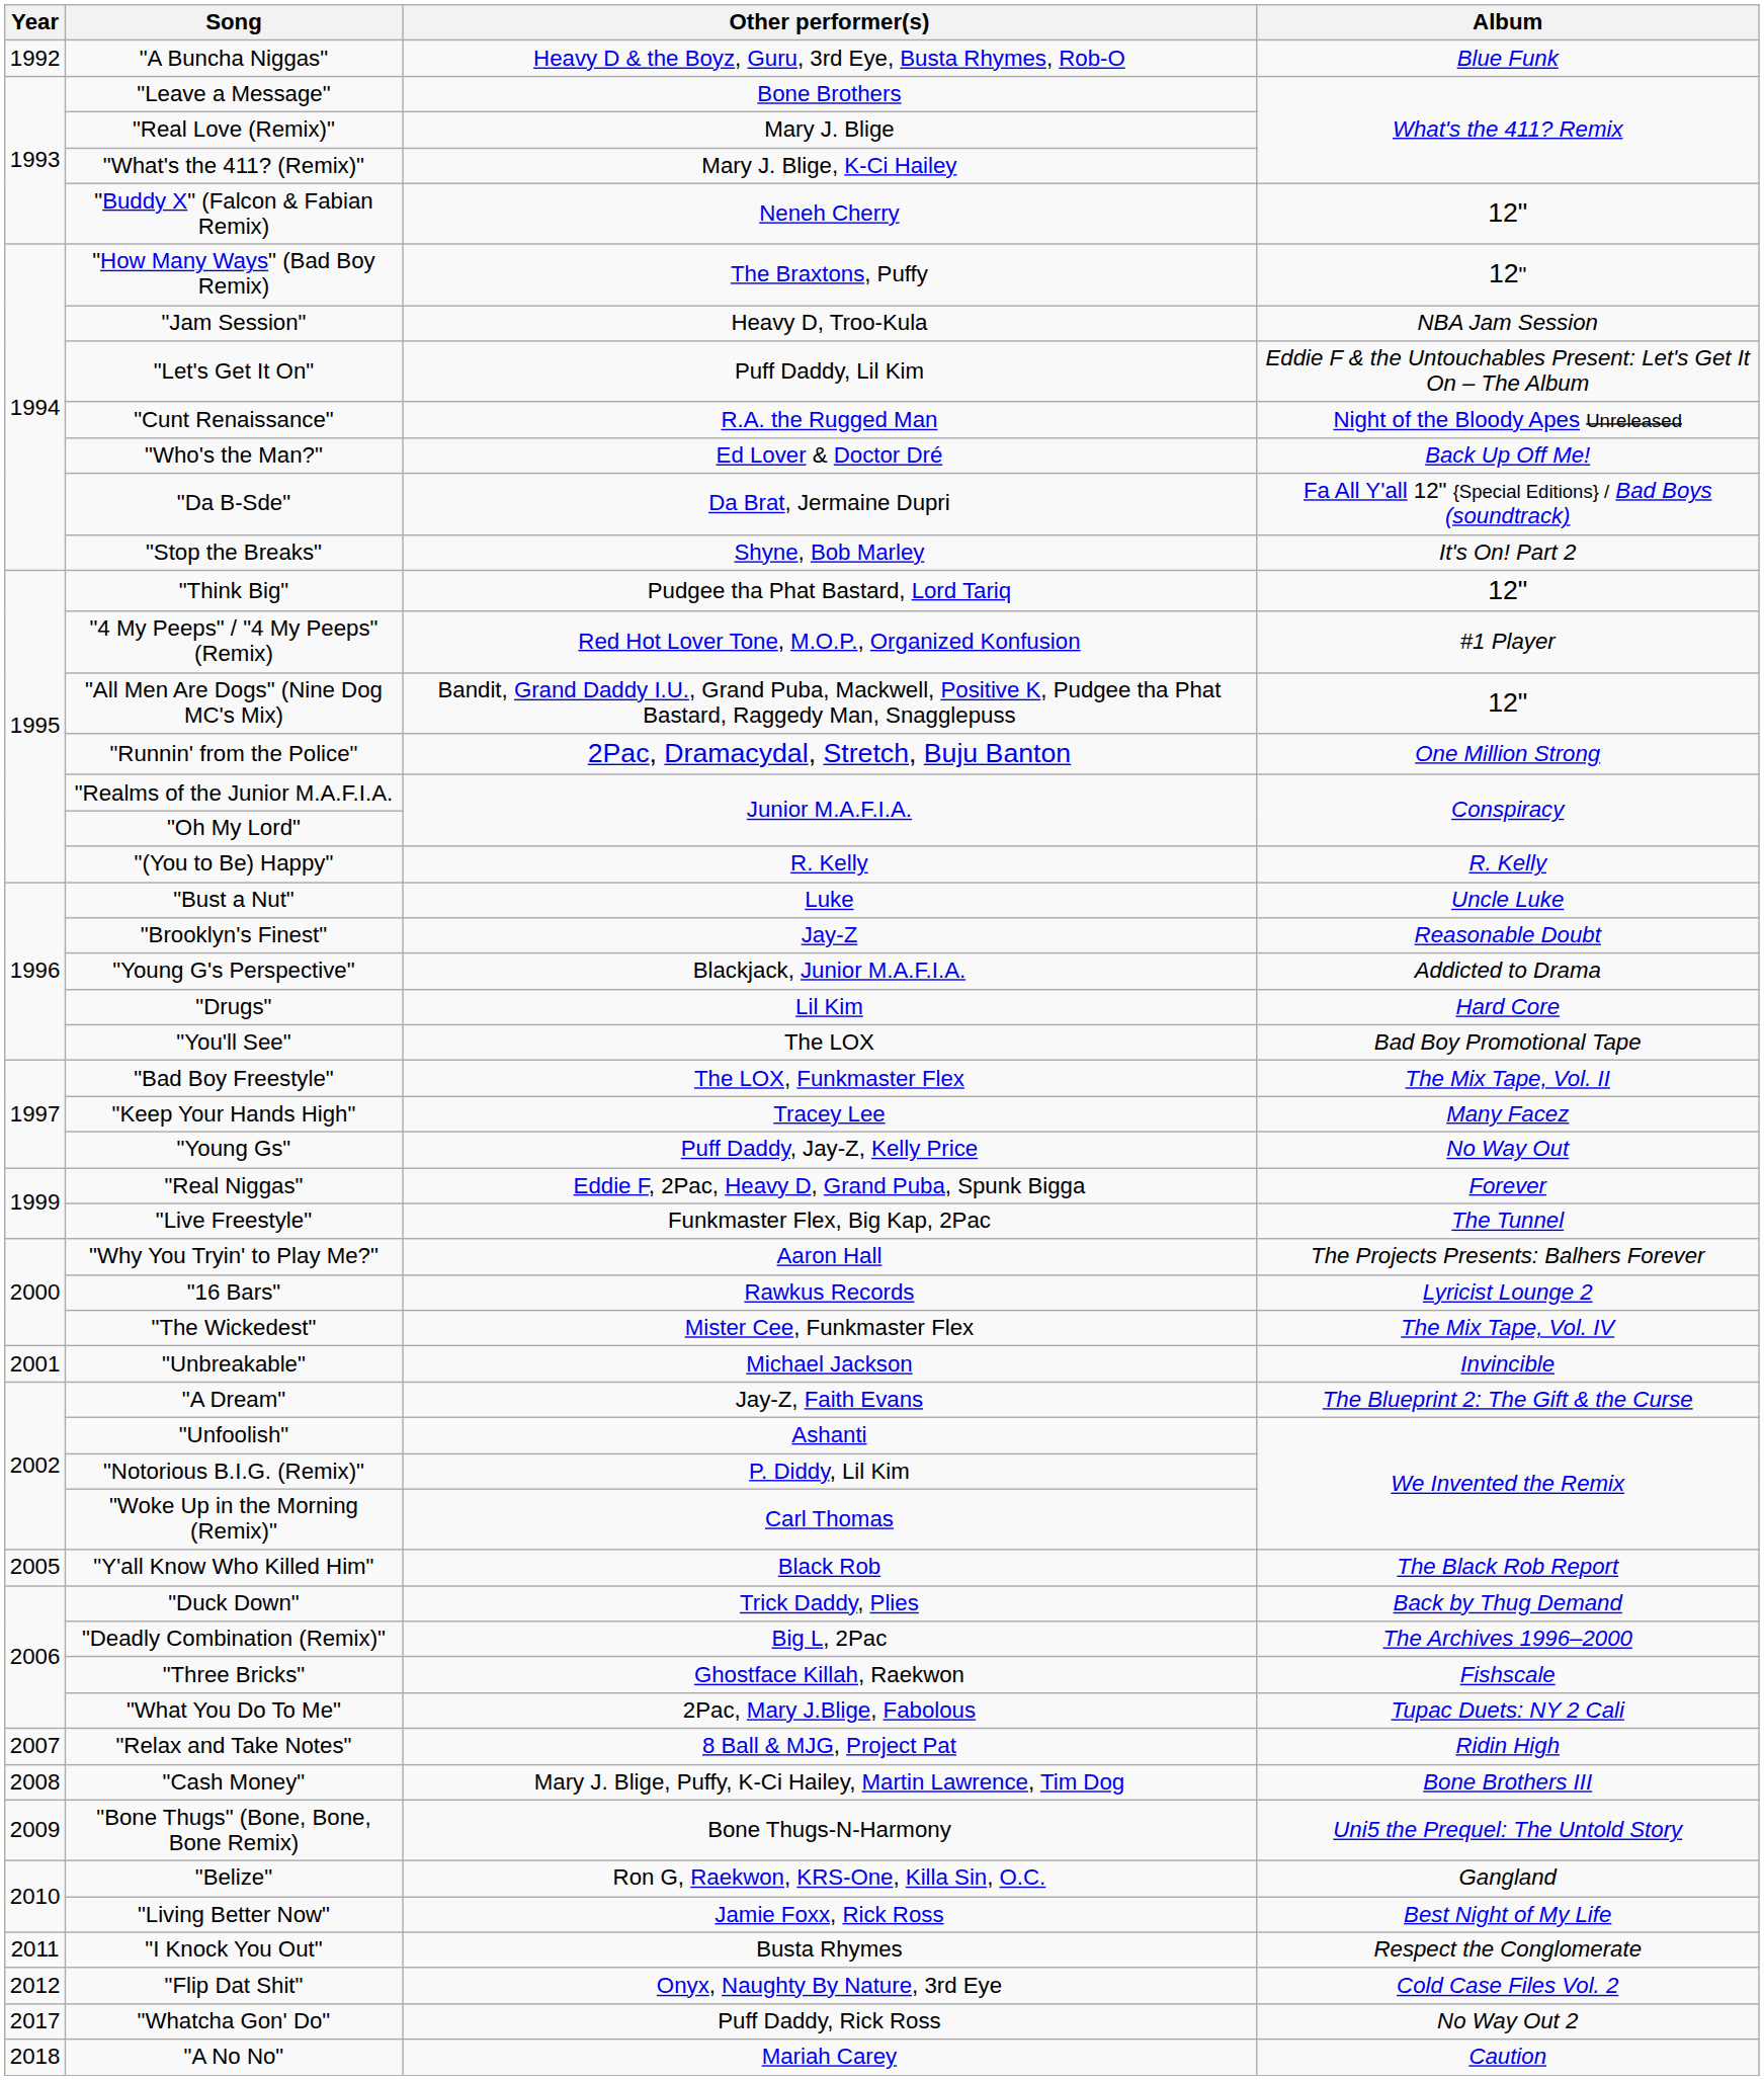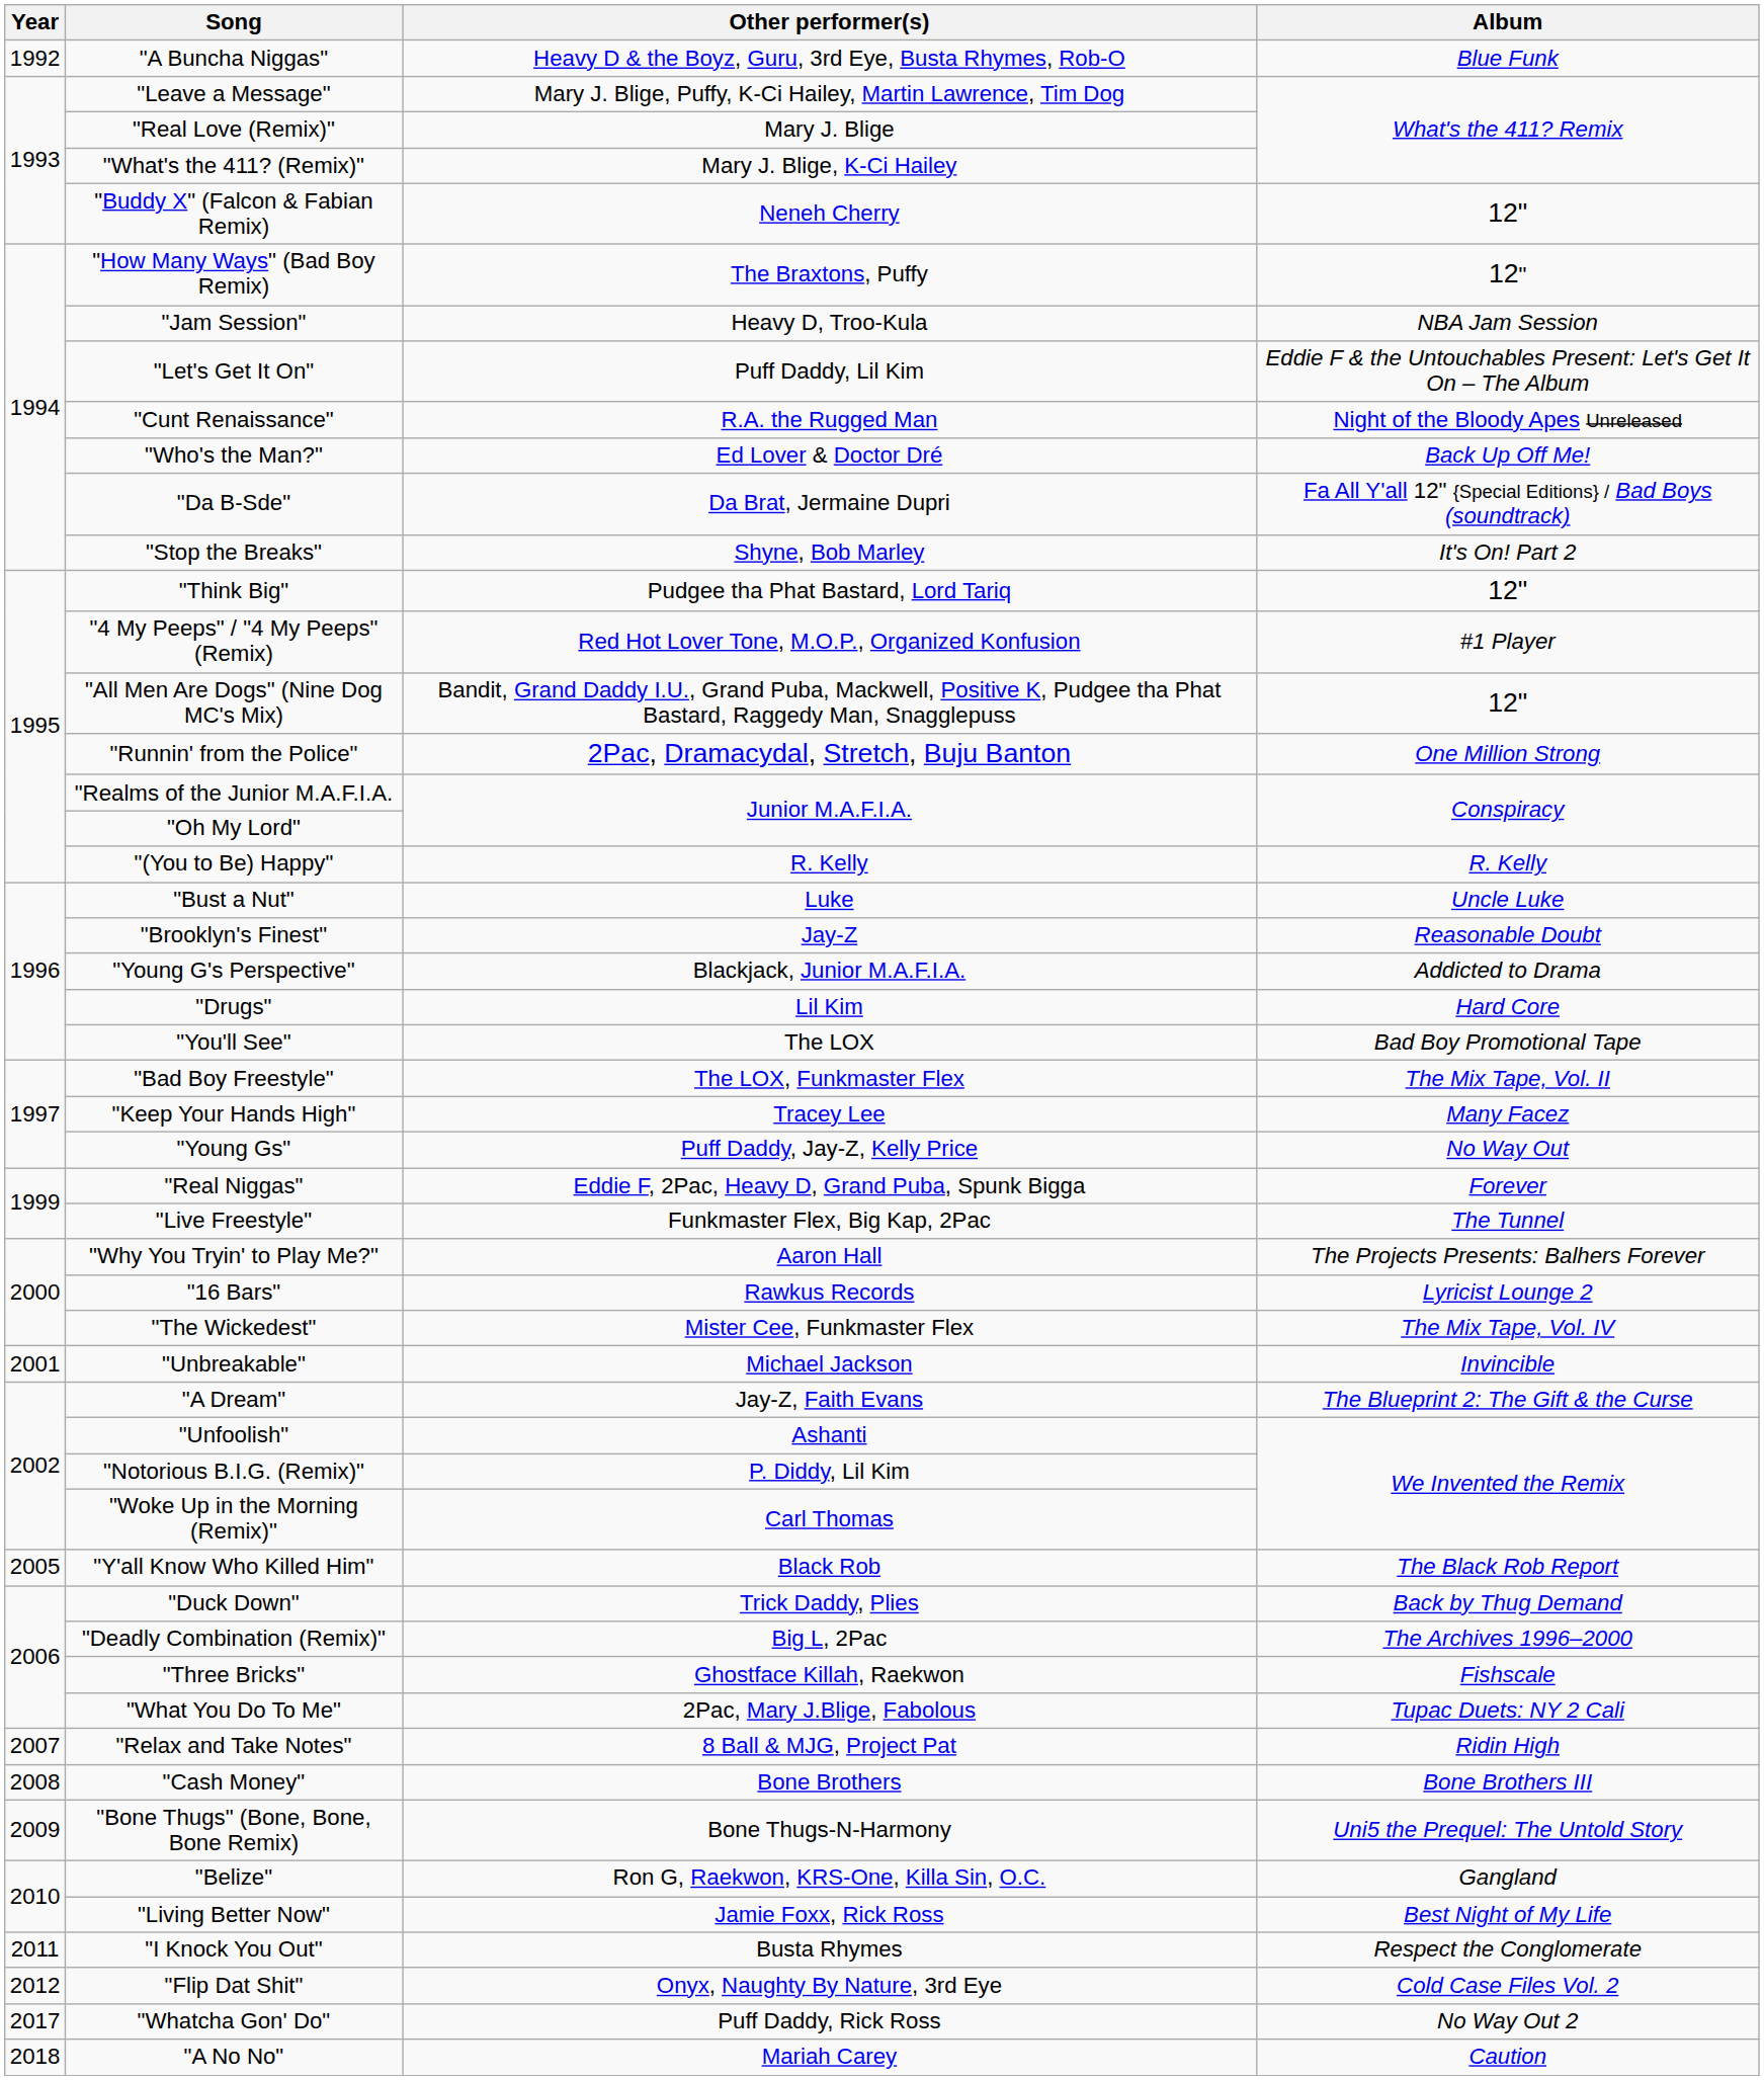"Leave a Message" | Other performer(s): Bone Brothers -> Mary J. Blige, Puffy, K-Ci Hailey, Martin Lawrence, Tim Dog
"Cash Money" | Other performer(s): Mary J. Blige, Puffy, K-Ci Hailey, Martin Lawrence, Tim Dog -> Bone Brothers
